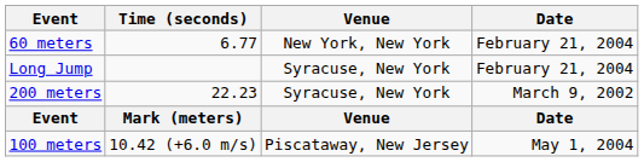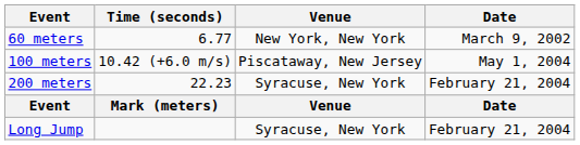60 meters | Date: February 21, 2004 -> March 9, 2002
rows swapped: 100 meters <-> Long Jump
200 meters | Date: March 9, 2002 -> February 21, 2004
